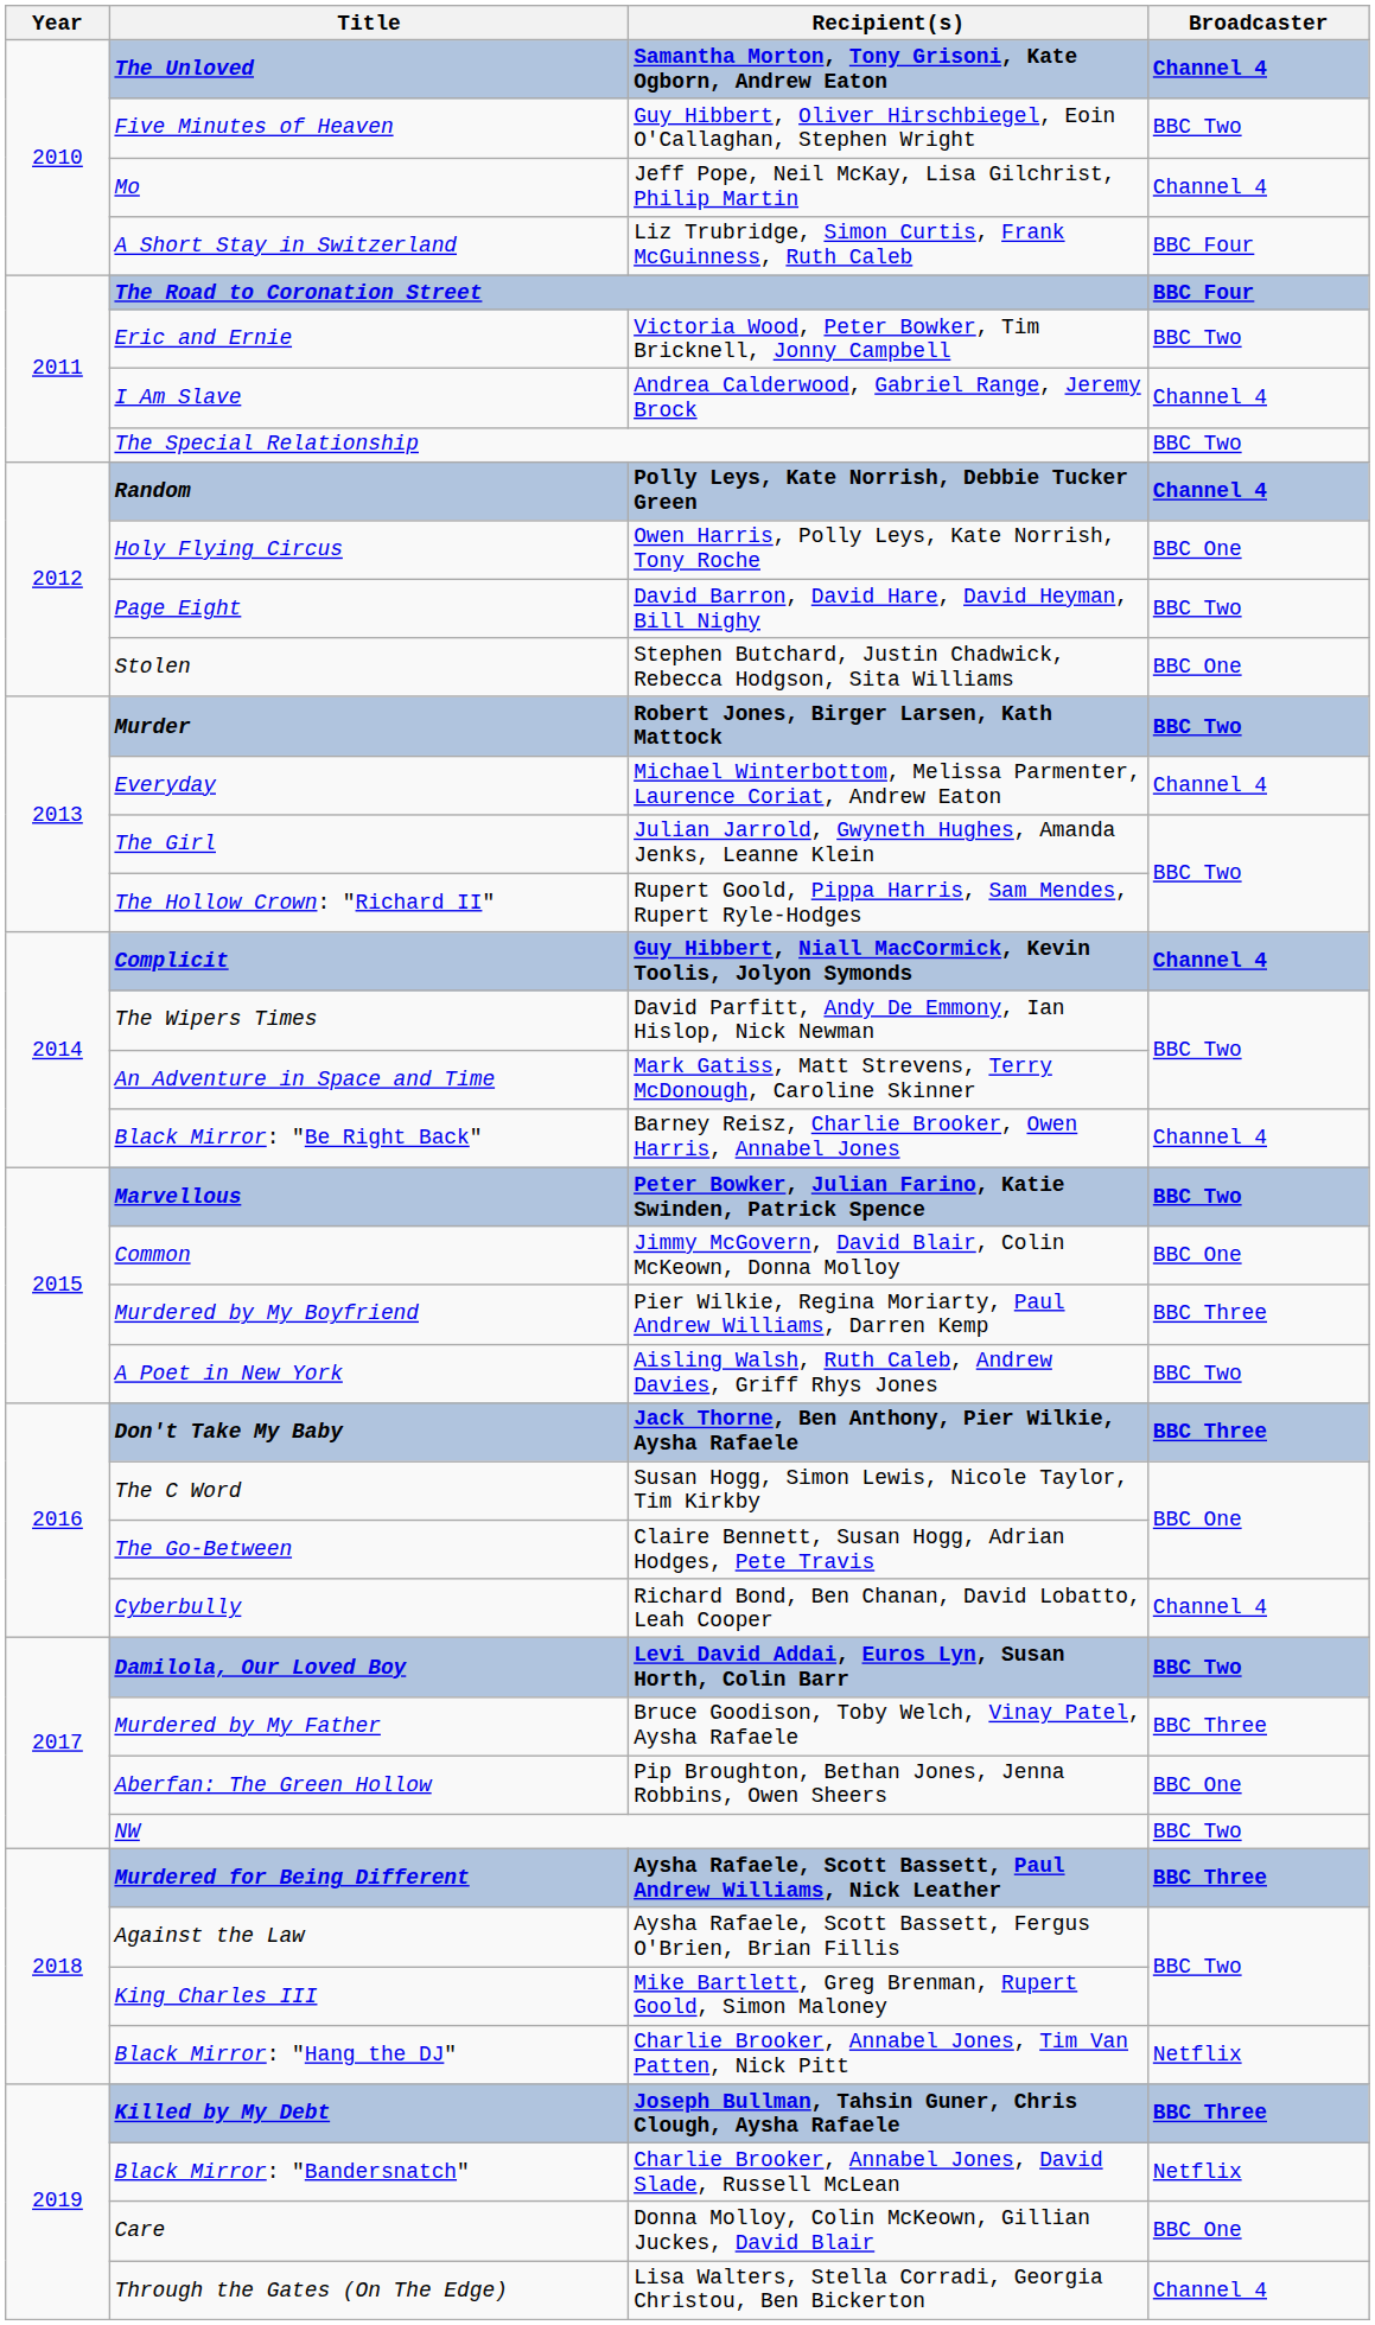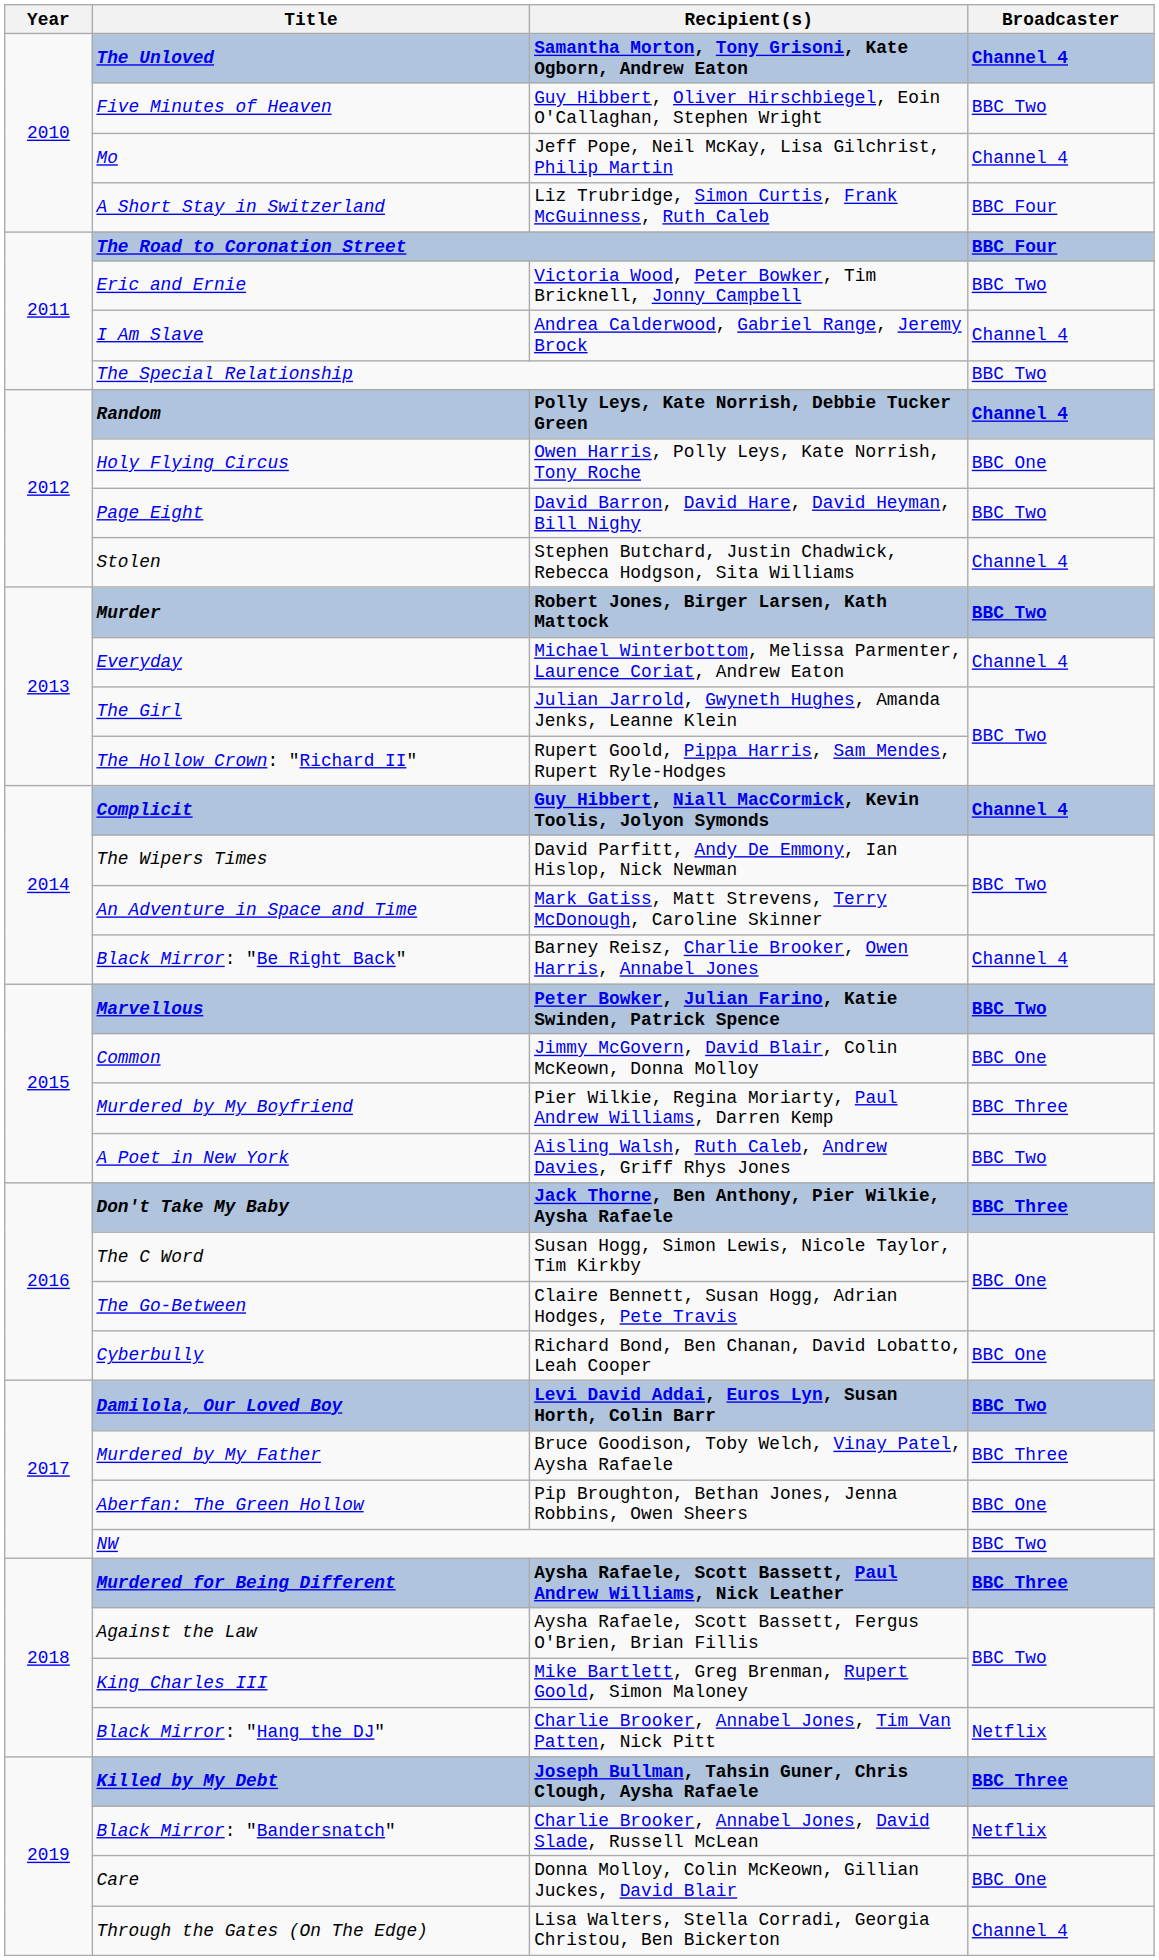Stolen | Broadcaster: BBC One -> Channel 4
Cyberbully | Broadcaster: Channel 4 -> BBC One
